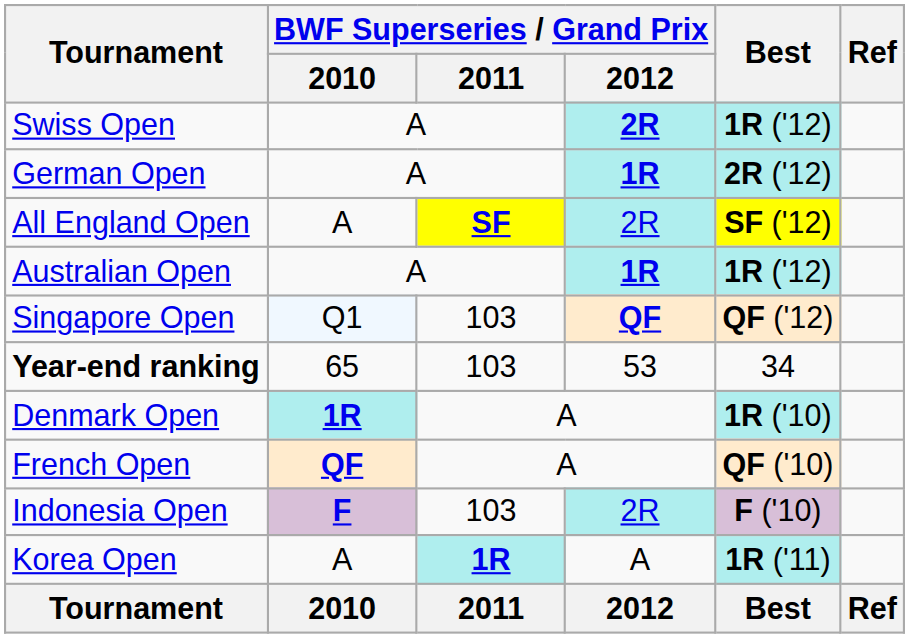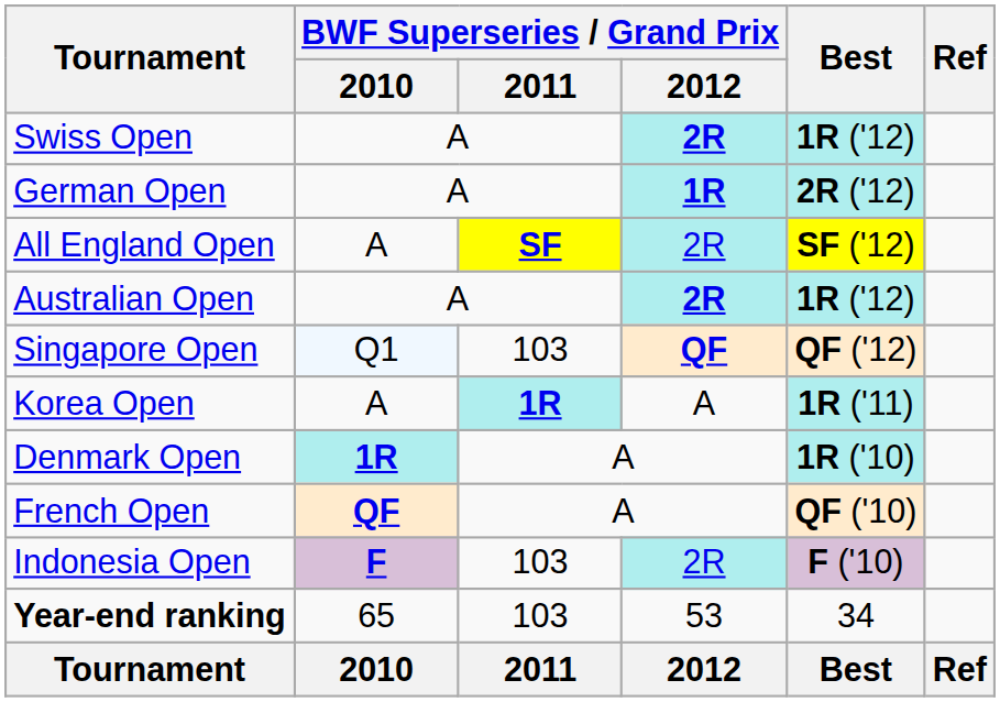Australian Open | BWF Superseries / Grand Prix / 2012: 1R -> 2R
rows swapped: Korea Open <-> Year-end ranking
